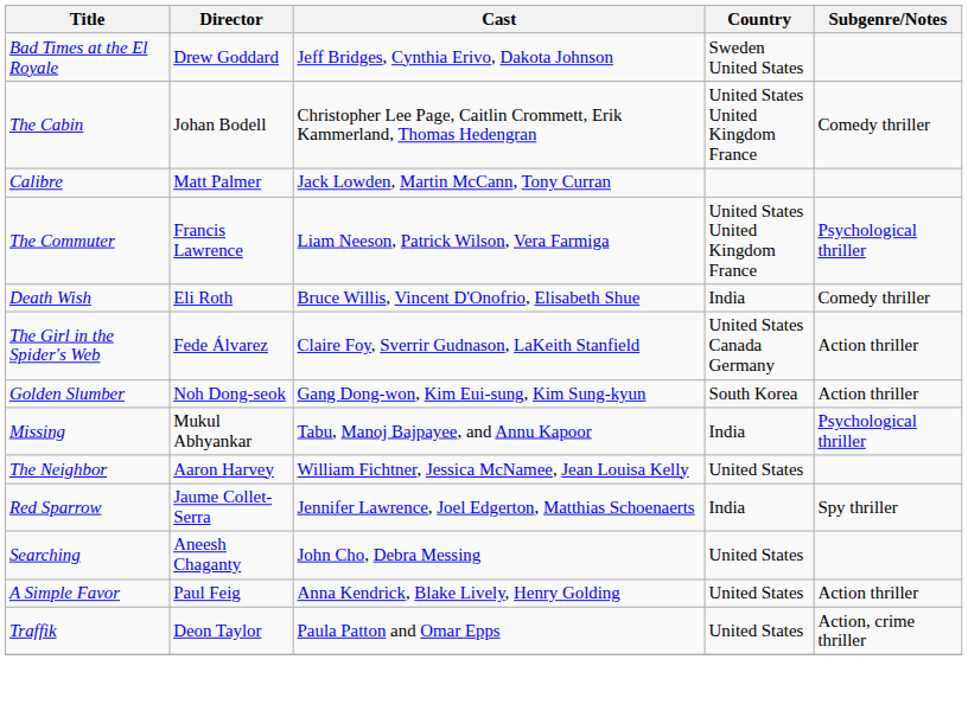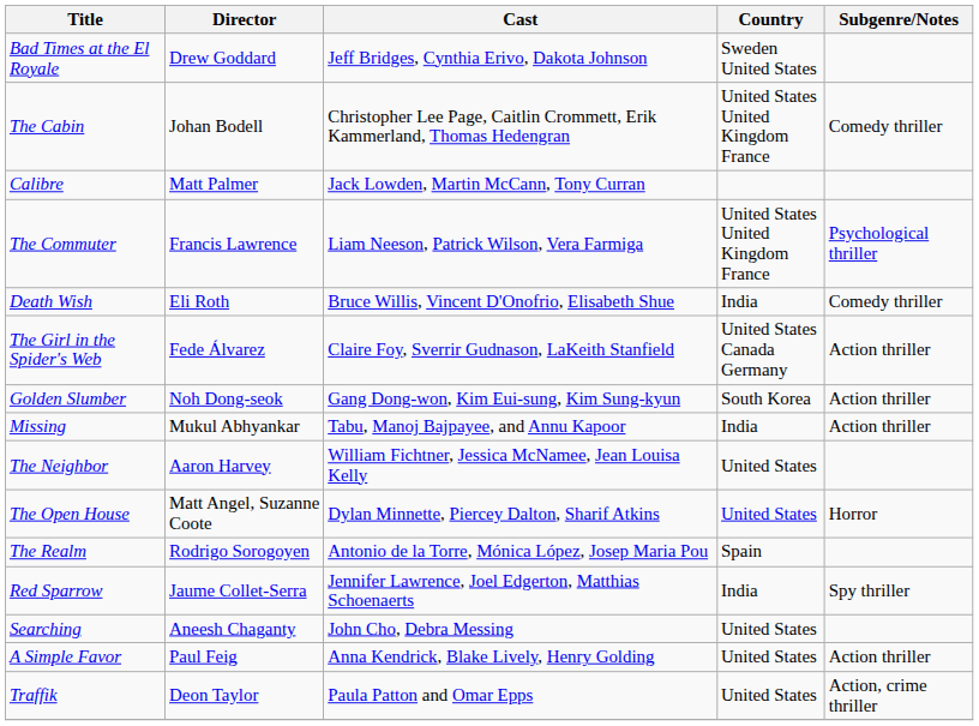Missing | Subgenre/Notes: Psychological thriller -> Action thriller
+ row: The Open House | Matt Angel, Suzanne Coote | Dylan Minnette, Piercey Dalton, Sharif Atkins | United States | Horror
+ row: The Realm | Rodrigo Sorogoyen | Antonio de la Torre, Mónica López, Josep Maria Pou | Spain
